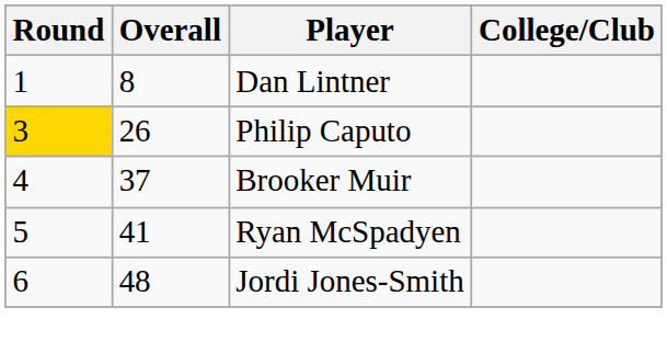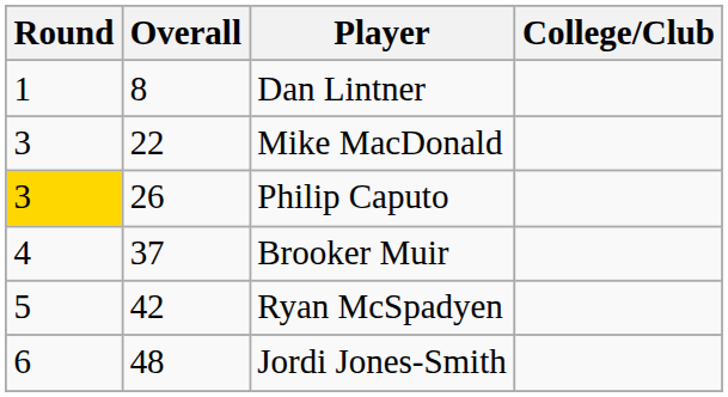+ row: 3 | 22 | Mike MacDonald
Ryan McSpadyen | Overall: 41 -> 42
